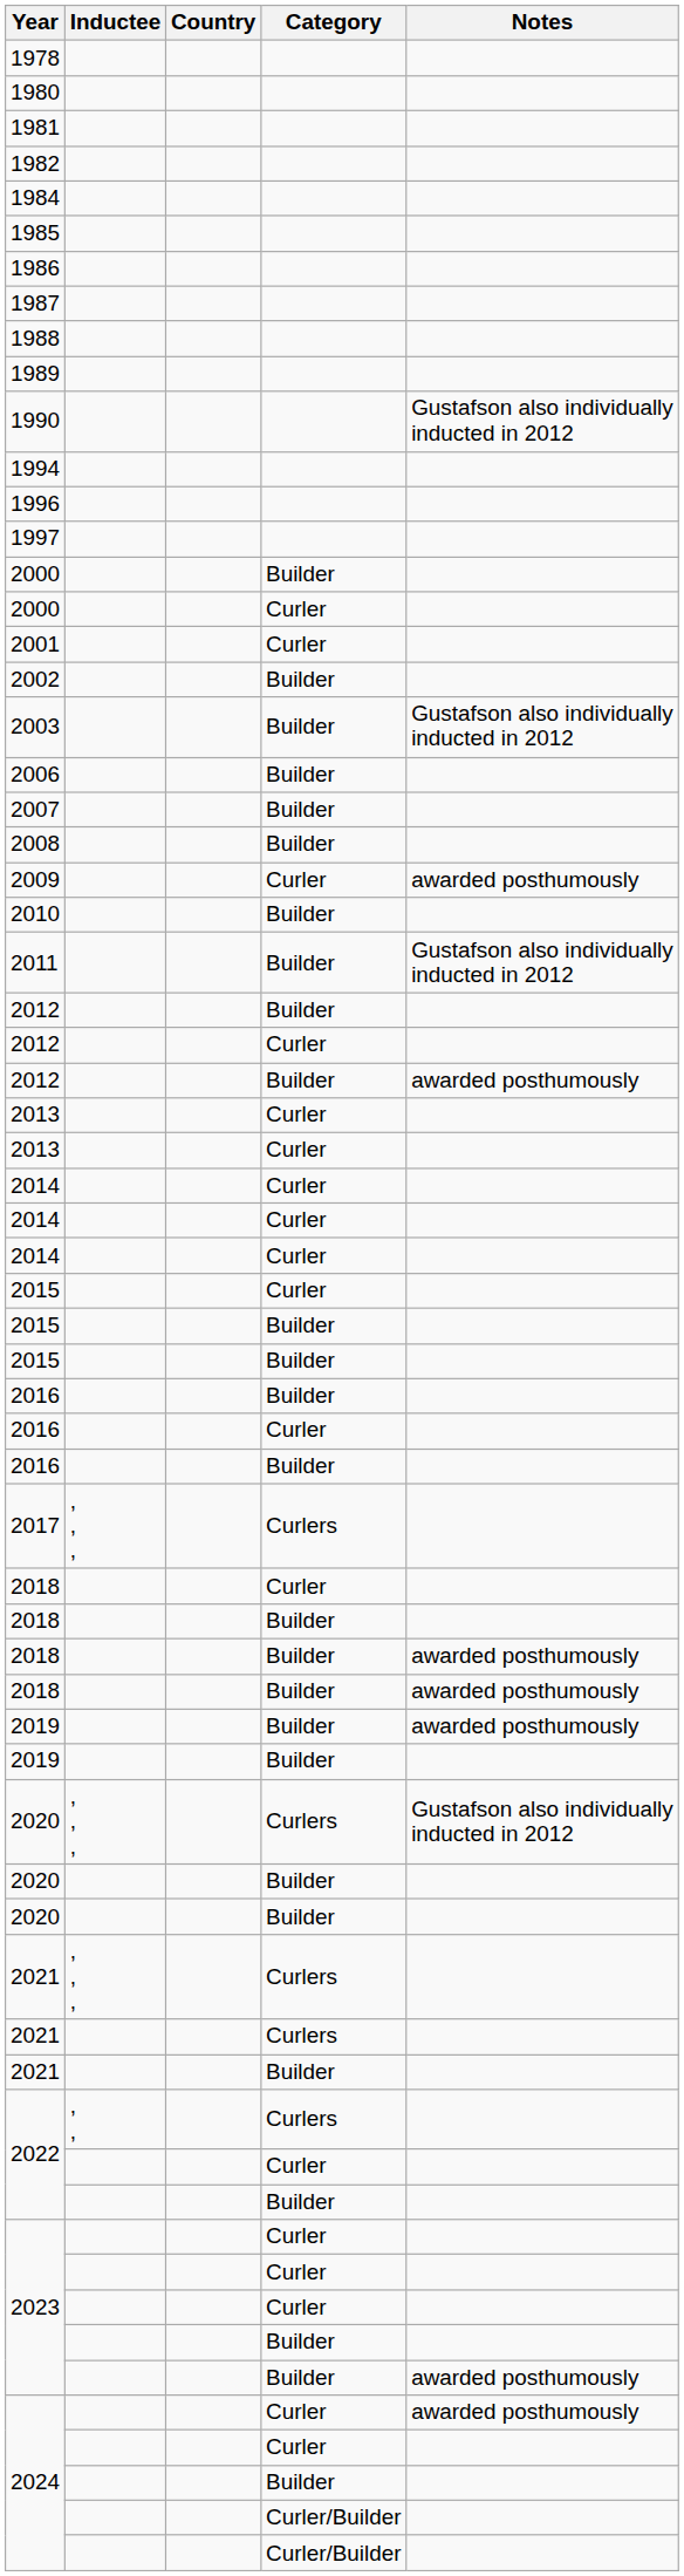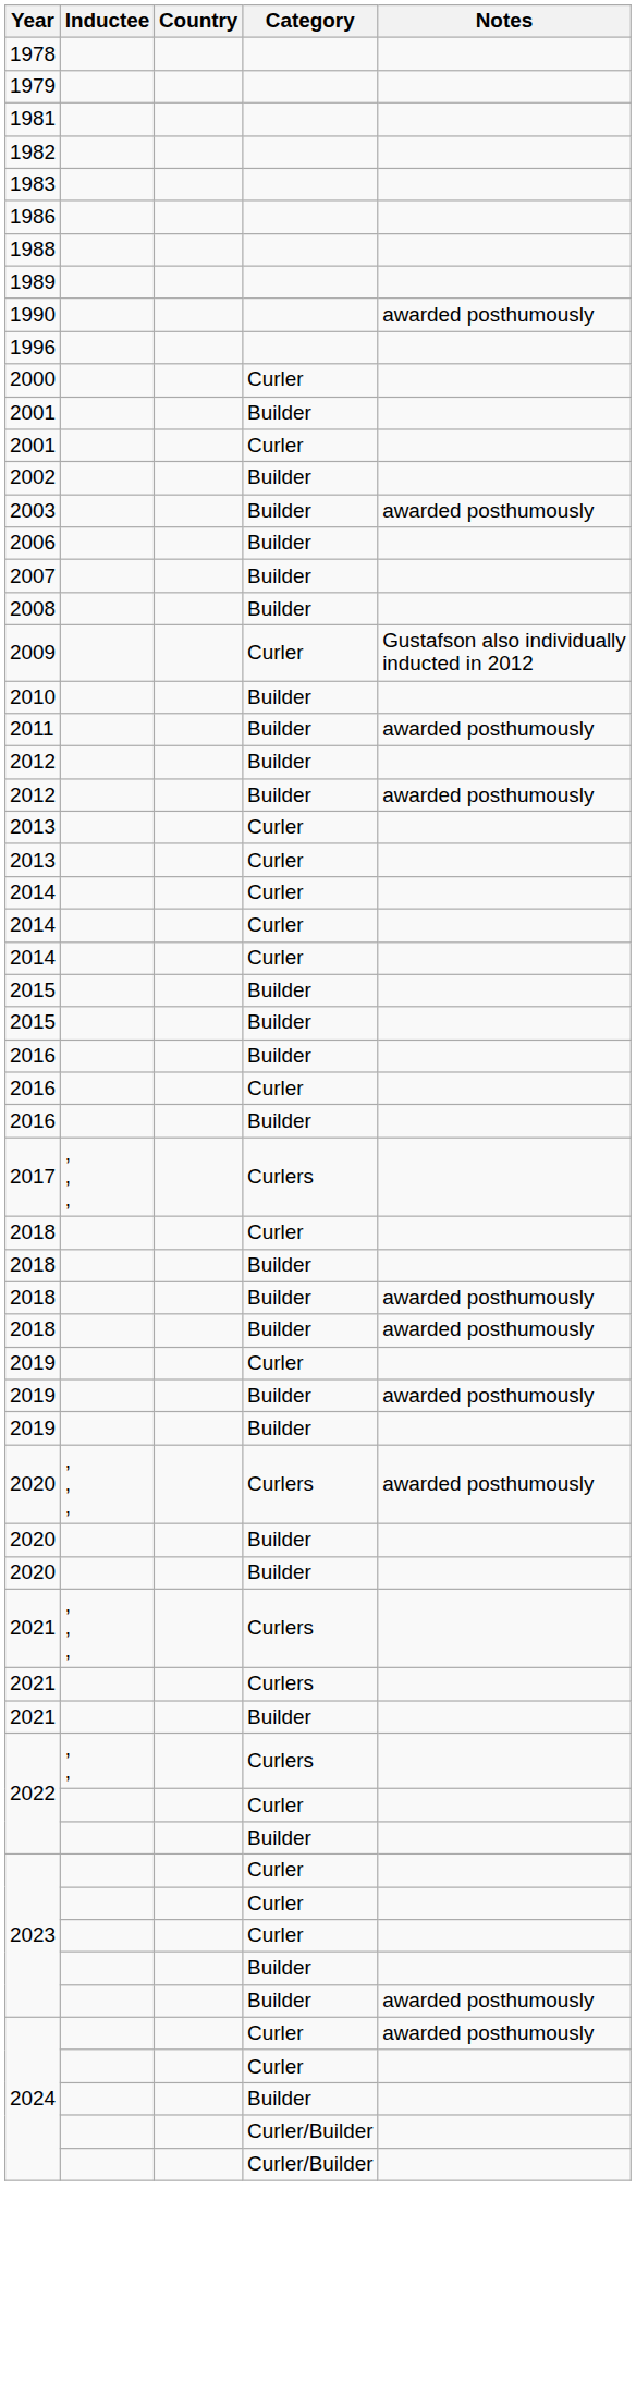+ row: 1979
- row: 1980
+ row: 1983
- row: 1984
- row: 1985
- row: 1987
1990 | Notes: Gustafson also individually inducted in 2012 -> awarded posthumously
- row: 1994
- row: 1997
- row: 2000 | Builder
+ row: 2001 | Builder
2003 | Notes: Gustafson also individually inducted in 2012 -> awarded posthumously
2009 | Notes: awarded posthumously -> Gustafson also individually inducted in 2012
2011 | Notes: Gustafson also individually inducted in 2012 -> awarded posthumously
- row: 2012 | Curler
- row: 2015 | Curler
+ row: 2019 | Curler
2020 / Curlers | Notes: Gustafson also individually inducted in 2012 -> awarded posthumously
